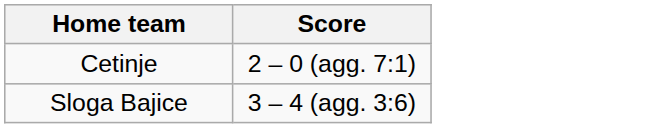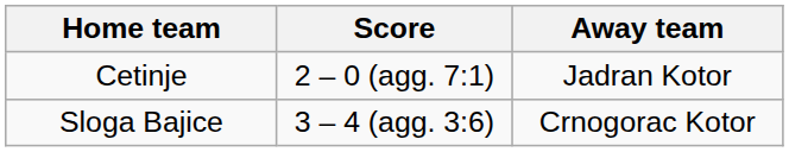+ column: Away team | Jadran Kotor | Crnogorac Kotor
